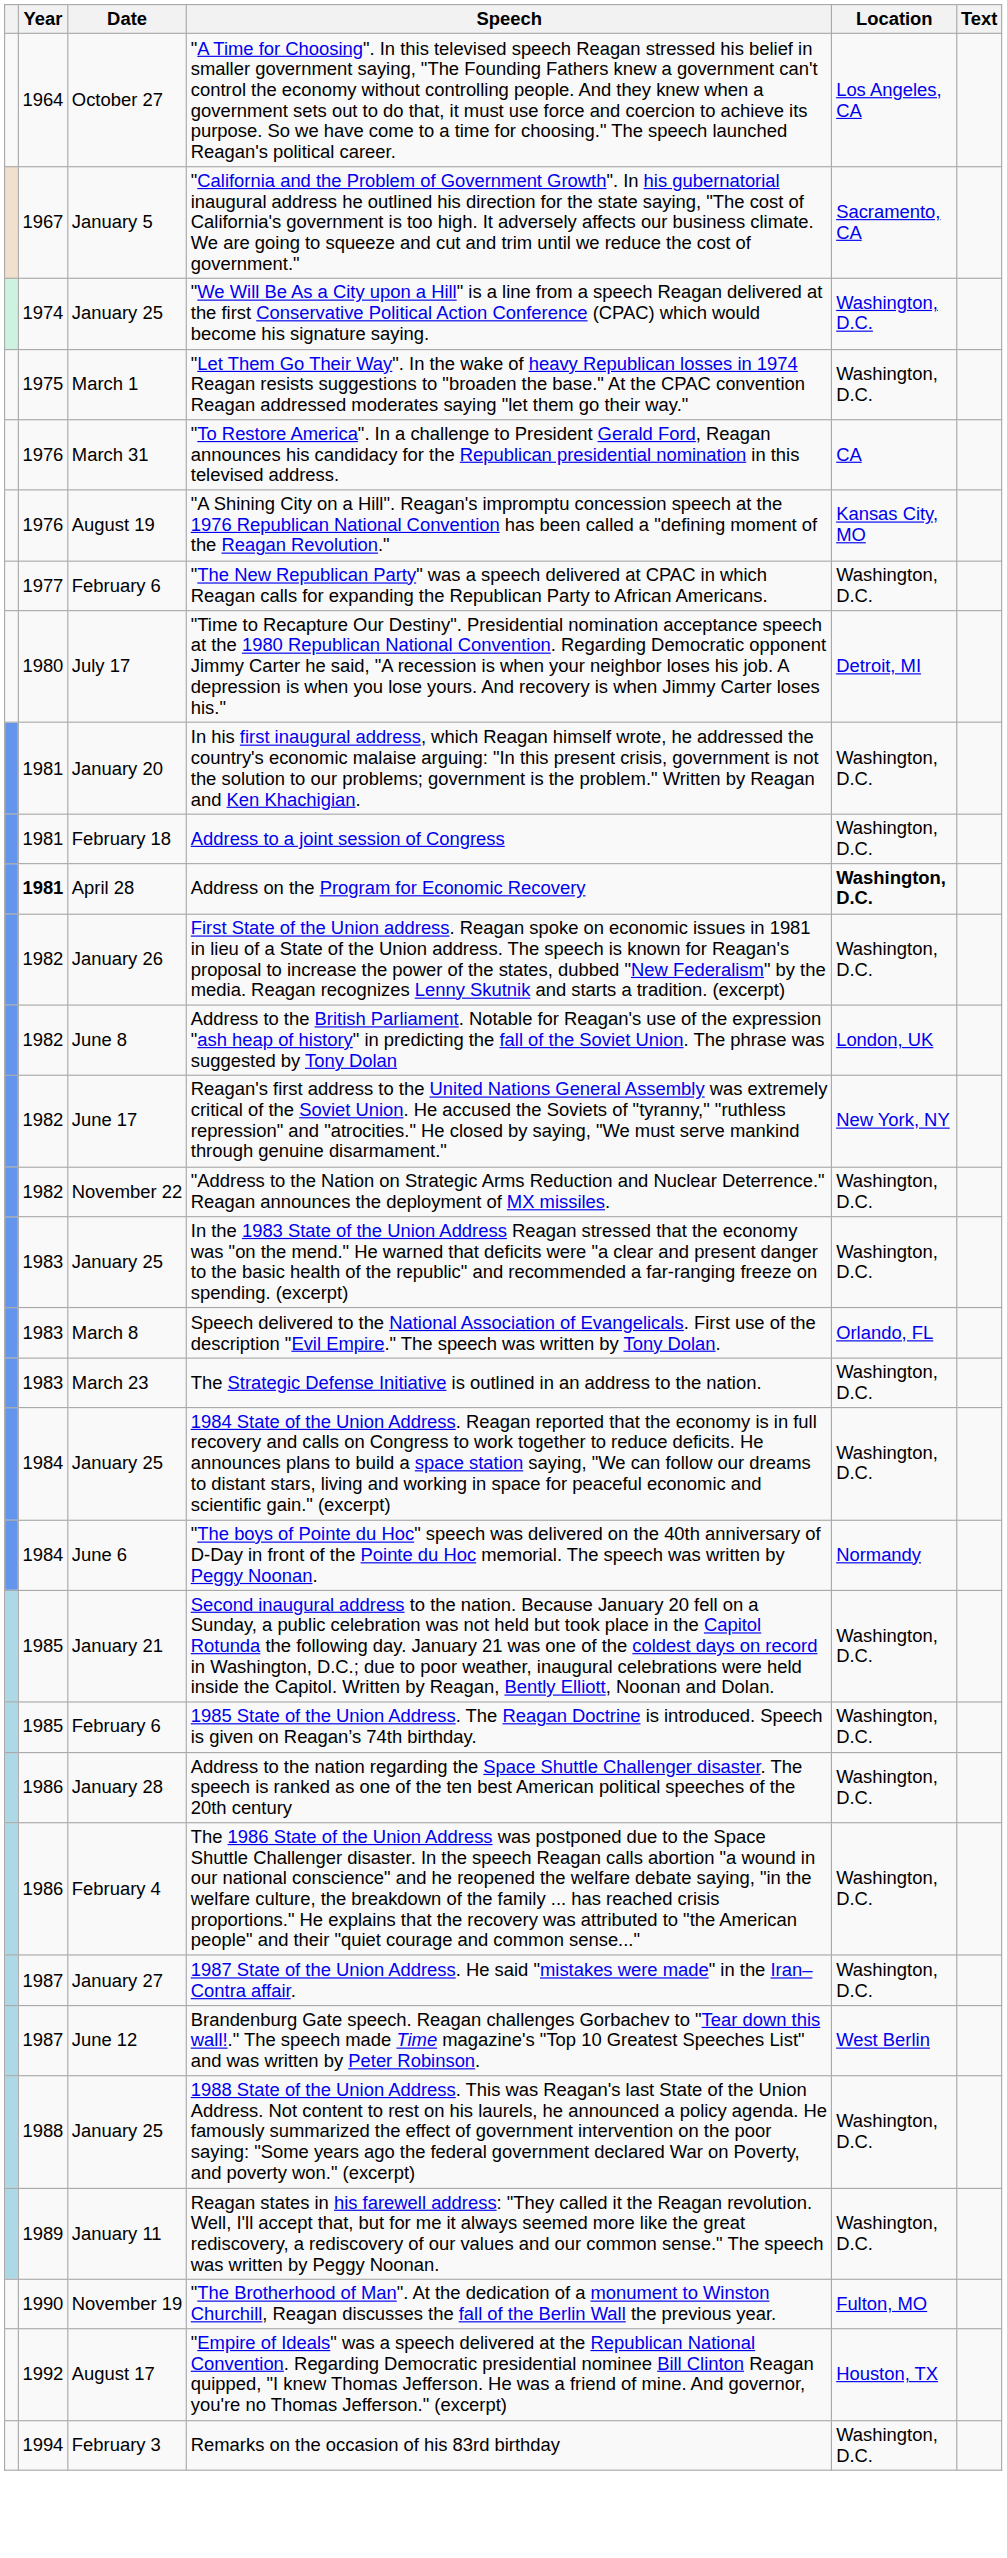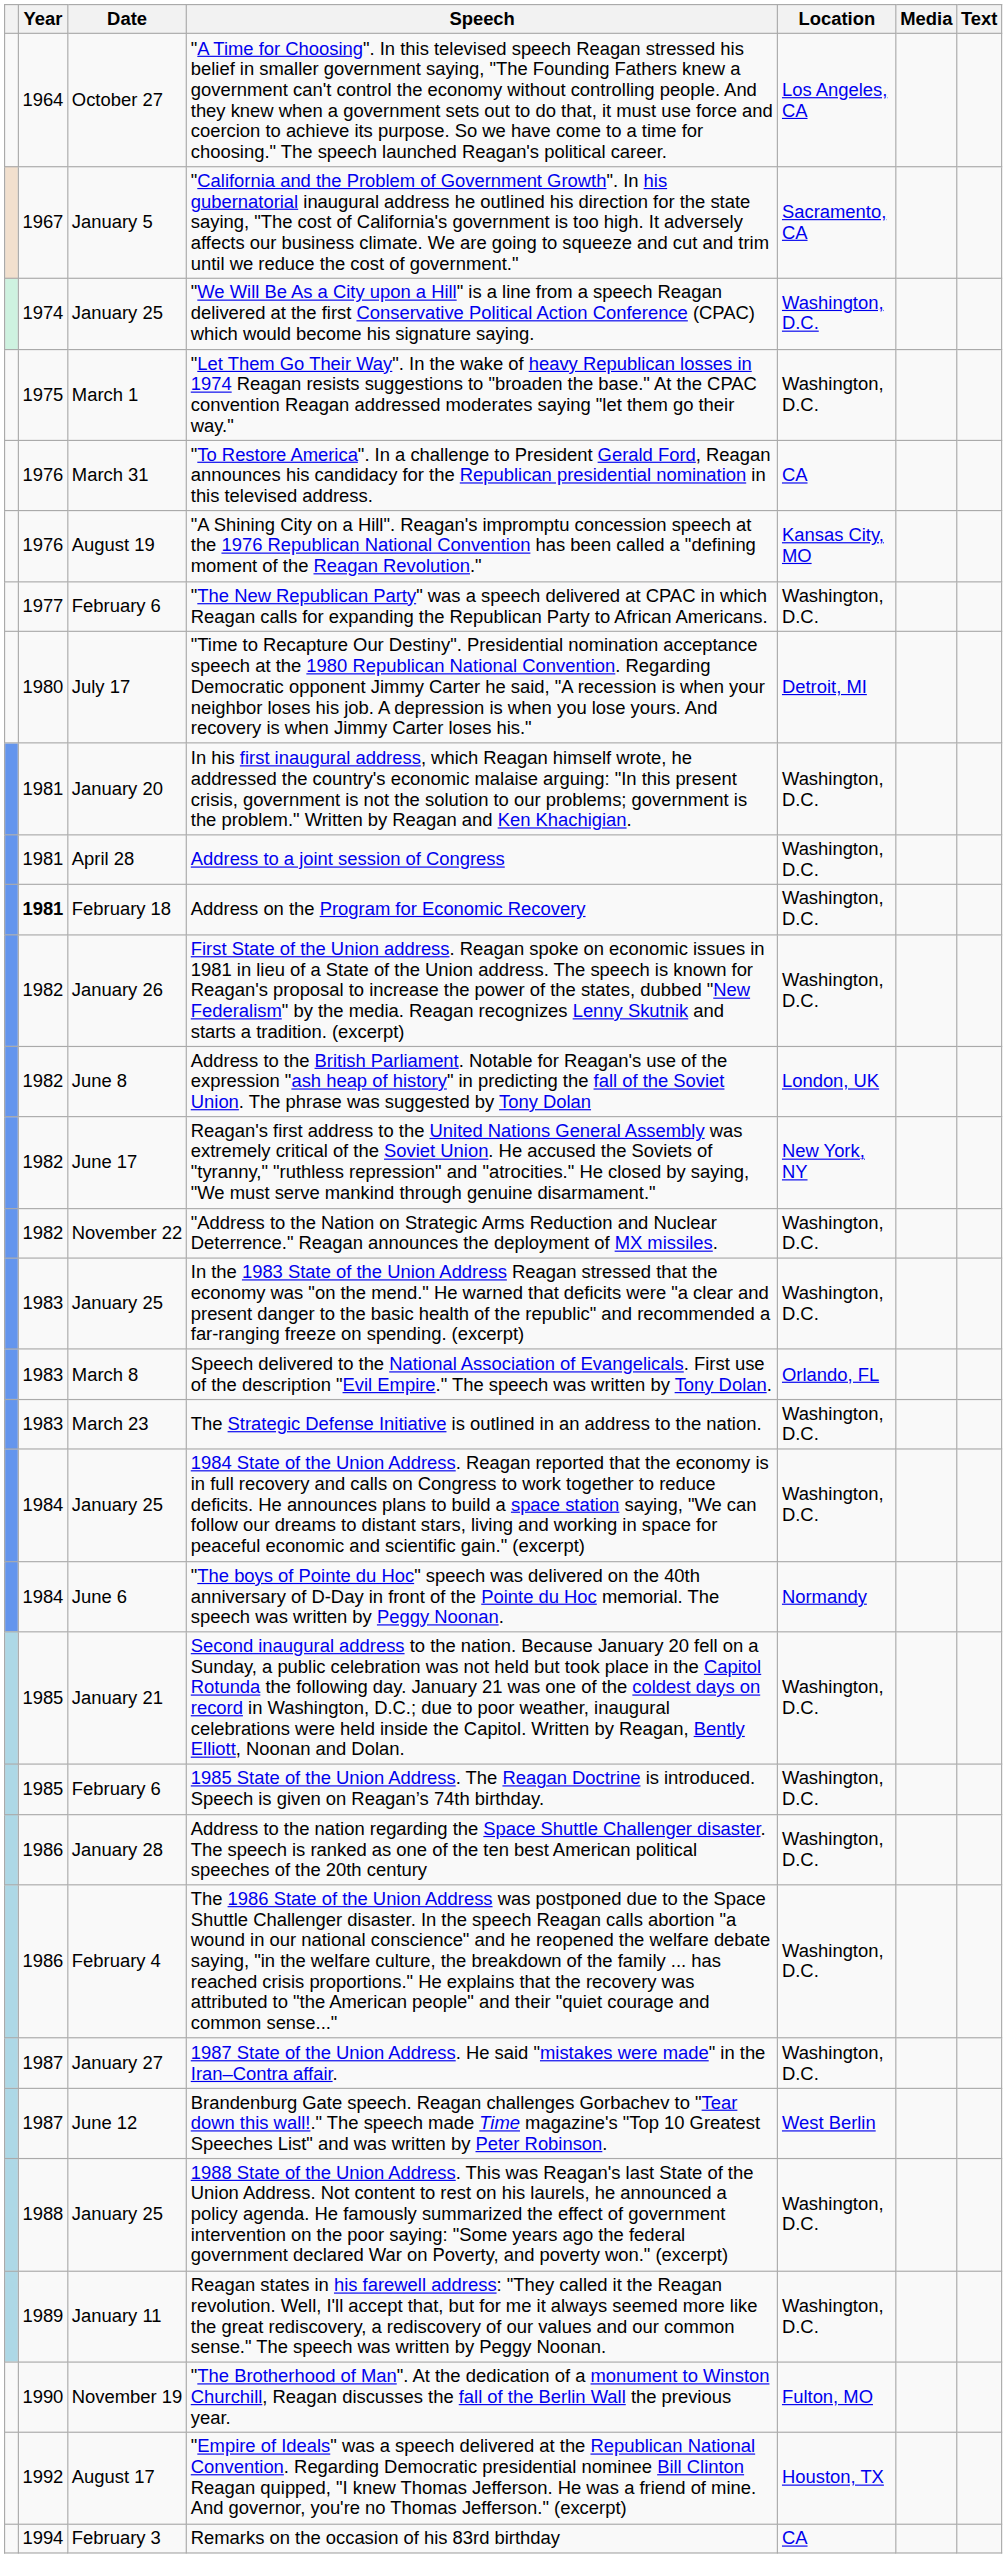+ column: Media
Address to a joint session of Congress | Date: February 18 -> April 28
Address on the Program for Economic Recovery | Date: April 28 -> February 18
Address on the Program for Economic Recovery | Location: bold -> normal
Remarks on the occasion of his 83rd birthday | Location: Washington, D.C. -> CA
